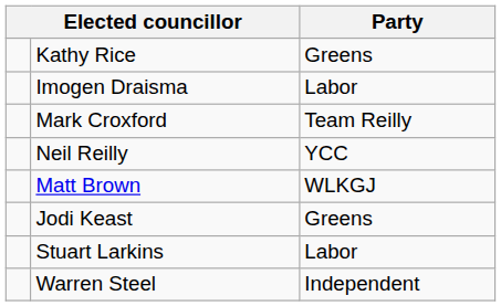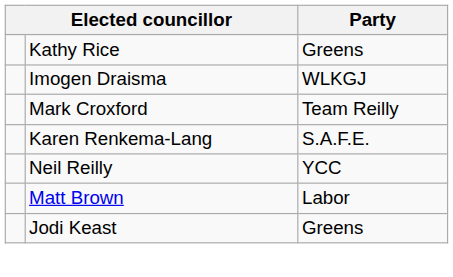Imogen Draisma | Party: Labor -> WLKGJ
+ row: Karen Renkema-Lang | S.A.F.E.
Matt Brown | Party: WLKGJ -> Labor
- row: Stuart Larkins | Labor
- row: Warren Steel | Independent
